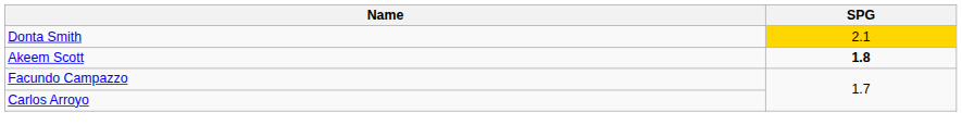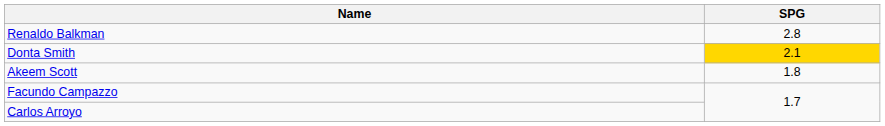+ row: Renaldo Balkman | 2.8
Akeem Scott | SPG: bold -> normal
